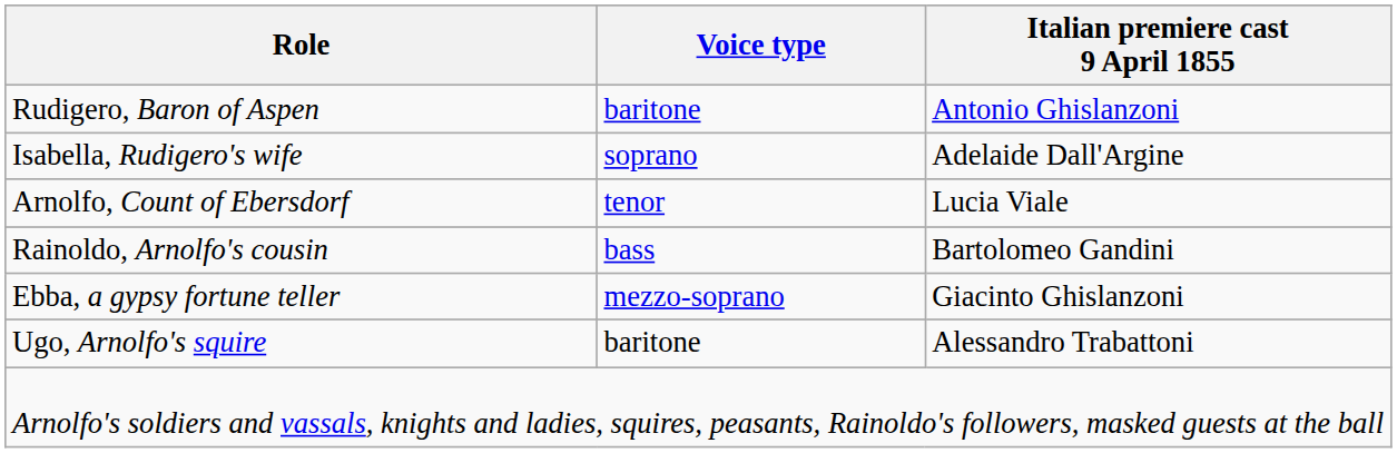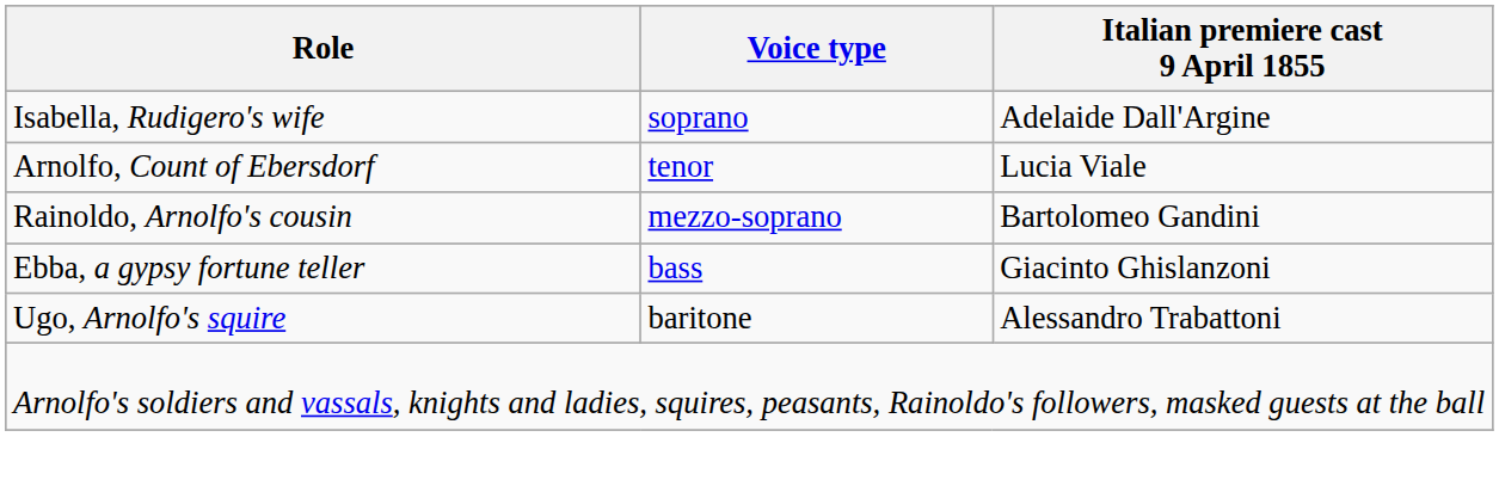- row: Rudigero, Baron of Aspen | baritone | Antonio Ghislanzoni
Rainoldo, Arnolfo's cousin | Voice type: bass -> mezzo-soprano
Ebba, a gypsy fortune teller | Voice type: mezzo-soprano -> bass
